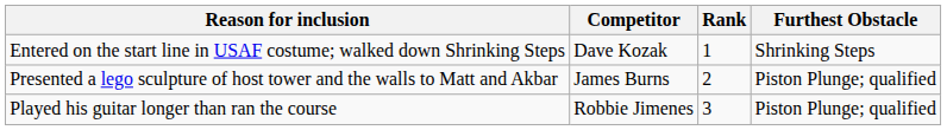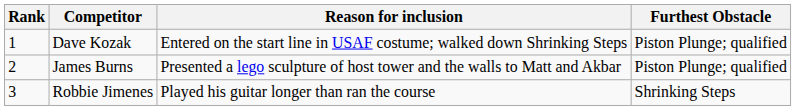columns swapped: Rank <-> Reason for inclusion
Dave Kozak | Furthest Obstacle: Shrinking Steps -> Piston Plunge; qualified
Robbie Jimenes | Furthest Obstacle: Piston Plunge; qualified -> Shrinking Steps
